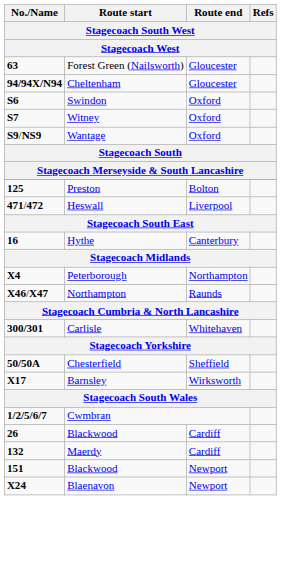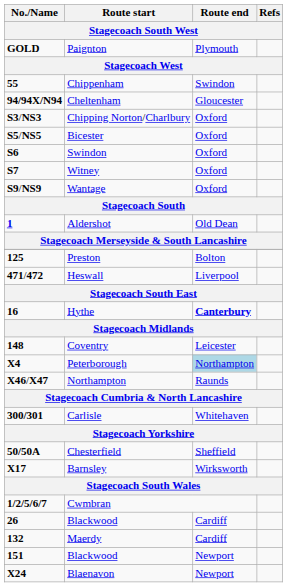+ row: GOLD | Paignton | Plymouth
+ row: 55 | Chippenham | Swindon
- row: 63 | Forest Green (Nailsworth) | Gloucester
+ row: S3/NS3 | Chipping Norton/Charlbury | Oxford
+ row: S5/NS5 | Bicester | Oxford
+ row: 1 | Aldershot | Old Dean
Hythe | Route end: normal -> bold
+ row: 148 | Coventry | Leicester
Peterborough | Route end: no background -> lightblue background
